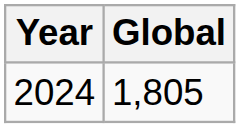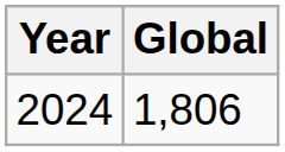2024 | Global: 1,805 -> 1,806
